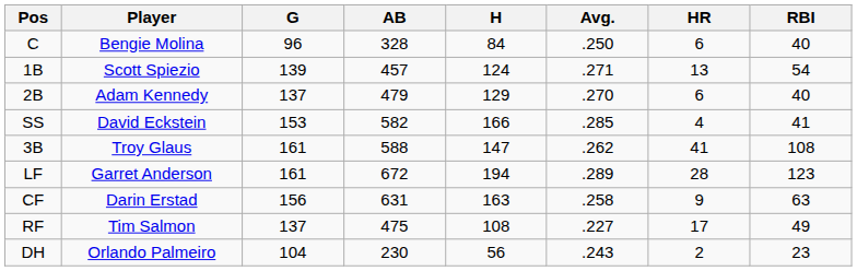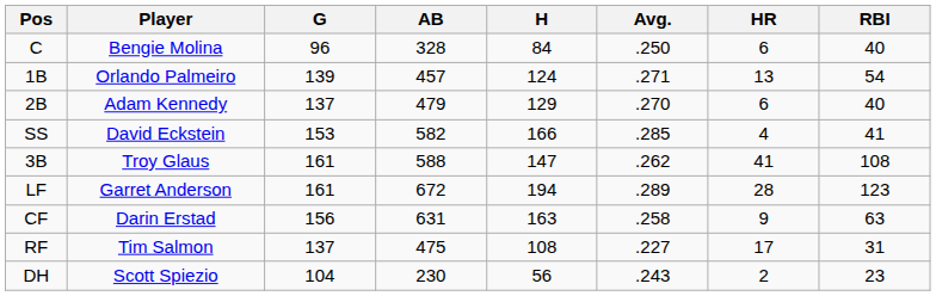1B | Player: Scott Spiezio -> Orlando Palmeiro
RF | RBI: 49 -> 31
DH | Player: Orlando Palmeiro -> Scott Spiezio
